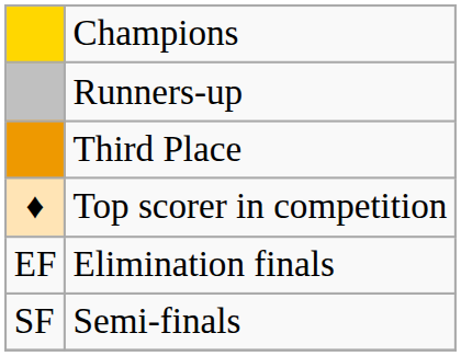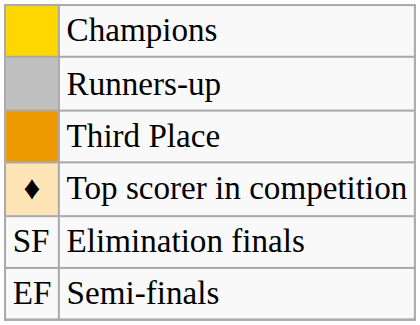Elimination finals | column 1: EF -> SF
Semi-finals | column 1: SF -> EF
